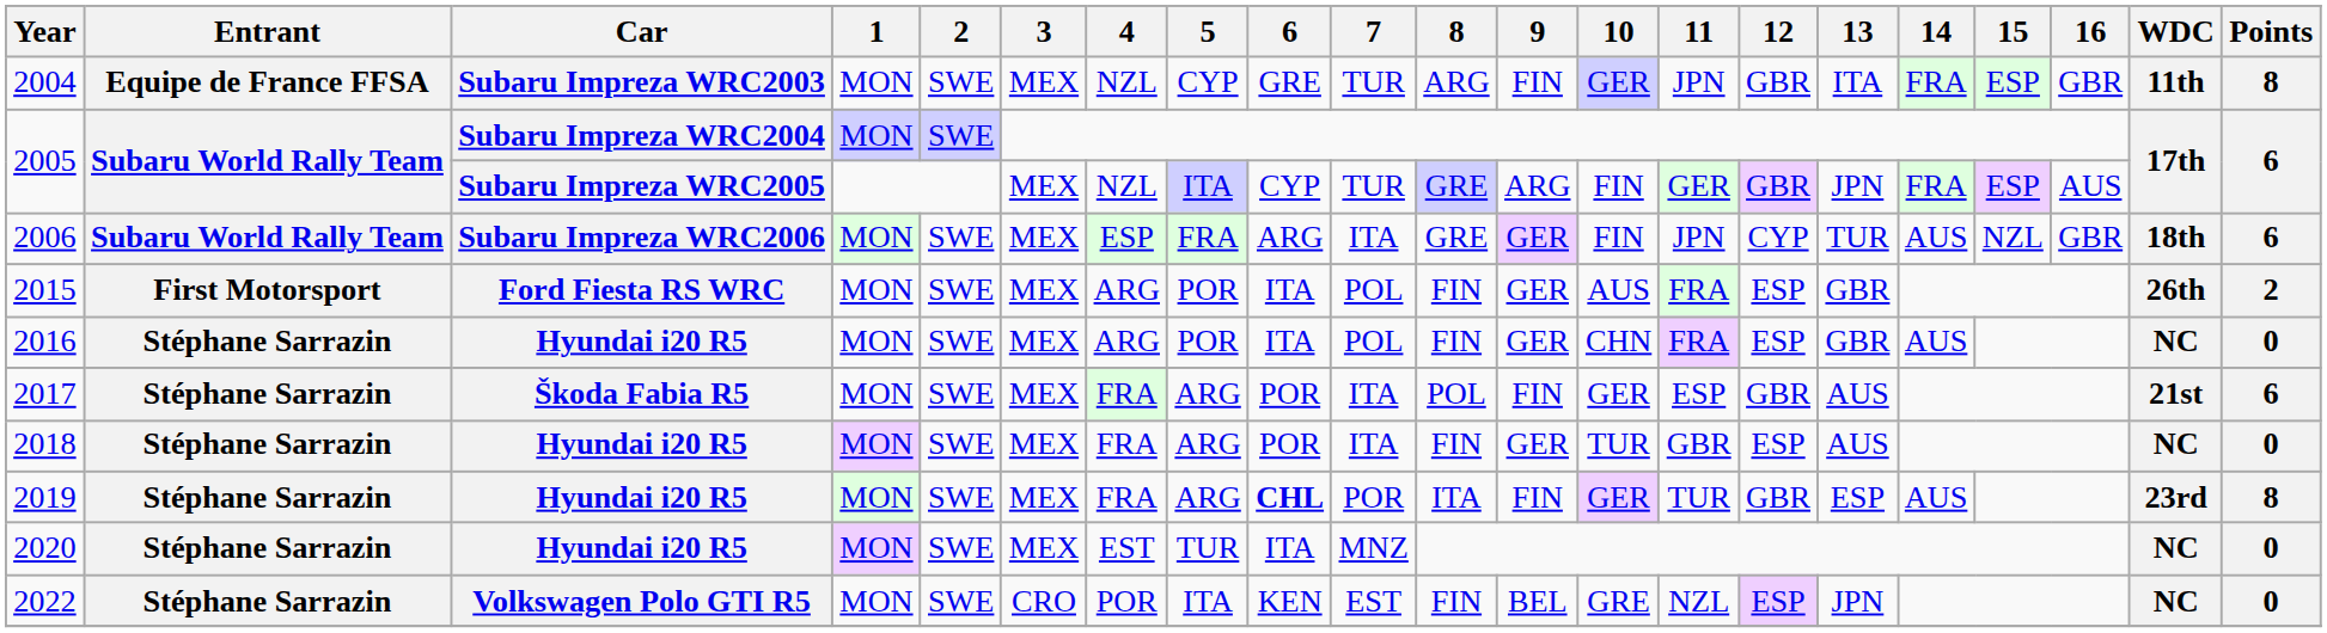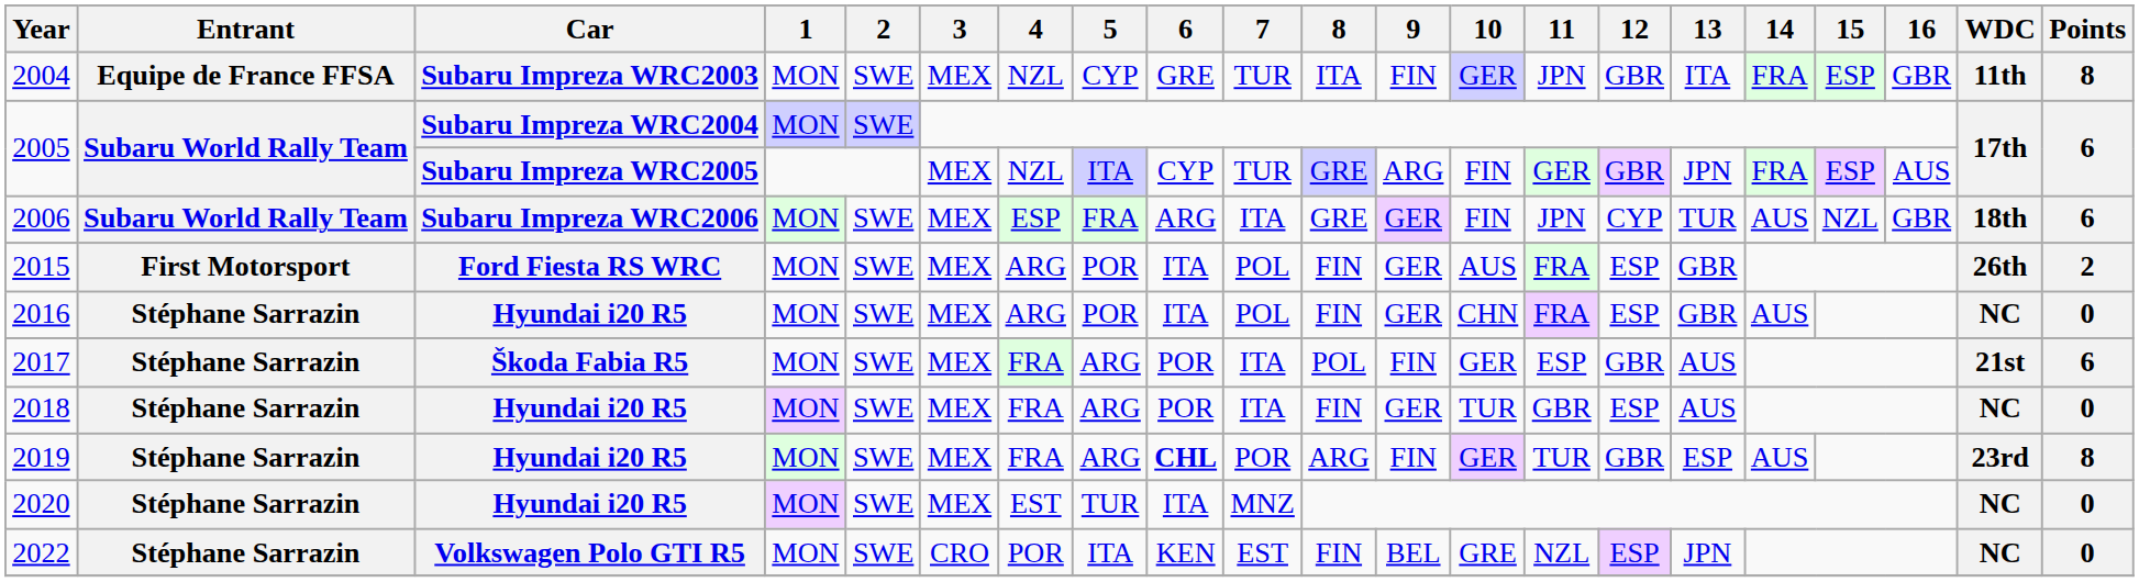2004 | 8: ARG -> ITA
2019 | 8: ITA -> ARG
